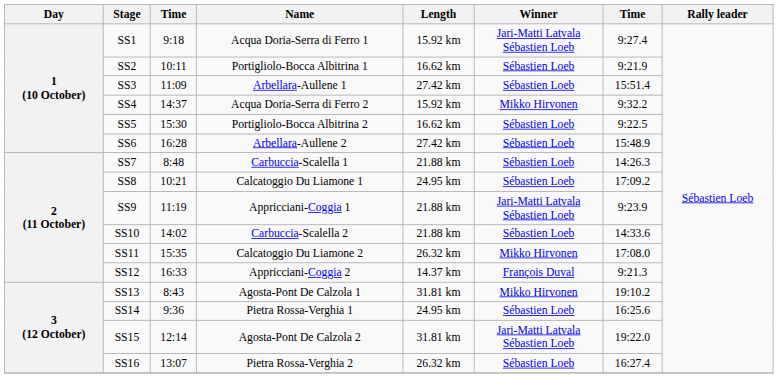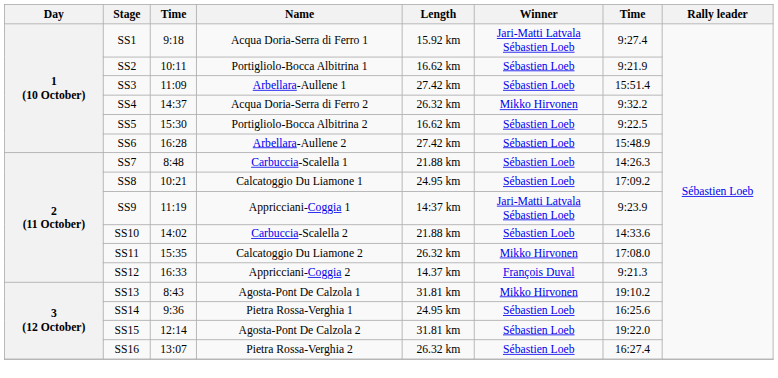SS4 | Length: 15.92 km -> 26.32 km
SS9 | Length: 21.88 km -> 14:37 km
SS15 | Winner: Jari-Matti Latvala Sébastien Loeb -> Sébastien Loeb
